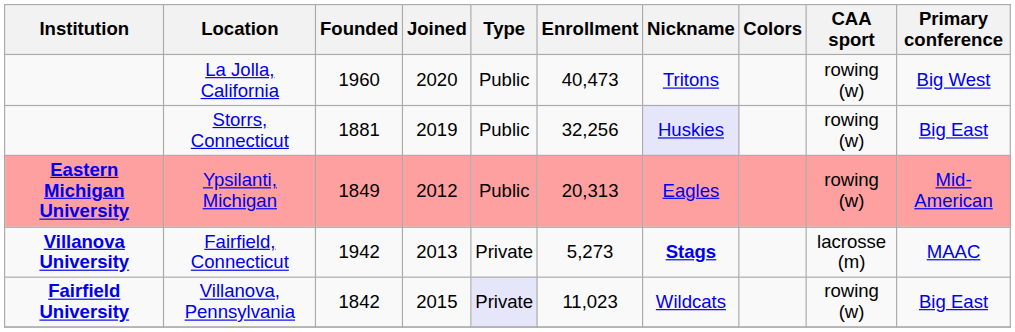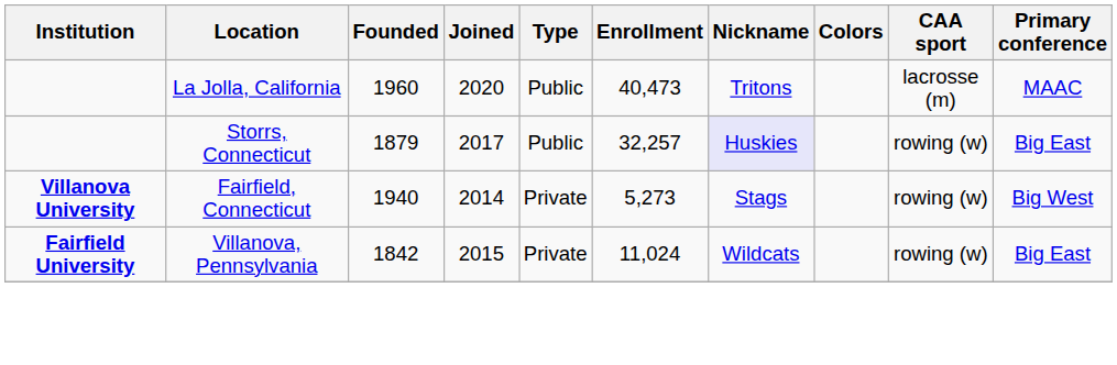La Jolla, California | CAA sport: rowing (w) -> lacrosse (m)
La Jolla, California | Primary conference: Big West -> MAAC
Storrs, Connecticut | Founded: 1881 -> 1879
Storrs, Connecticut | Joined: 2019 -> 2017
Storrs, Connecticut | Enrollment: 32,256 -> 32,257
- row: Eastern Michigan University | Ypsilanti, Michigan | 1849 | 2012 | Public | 20,313 | Eagles | rowing (w) | Mid-American
Fairfield, Connecticut | Founded: 1942 -> 1940
Fairfield, Connecticut | Joined: 2013 -> 2014
Fairfield, Connecticut | Nickname: bold -> normal
Fairfield, Connecticut | CAA sport: lacrosse (m) -> rowing (w)
Fairfield, Connecticut | Primary conference: MAAC -> Big West
Villanova, Pennsylvania | Type: lavender background -> no background
Villanova, Pennsylvania | Enrollment: 11,023 -> 11,024
